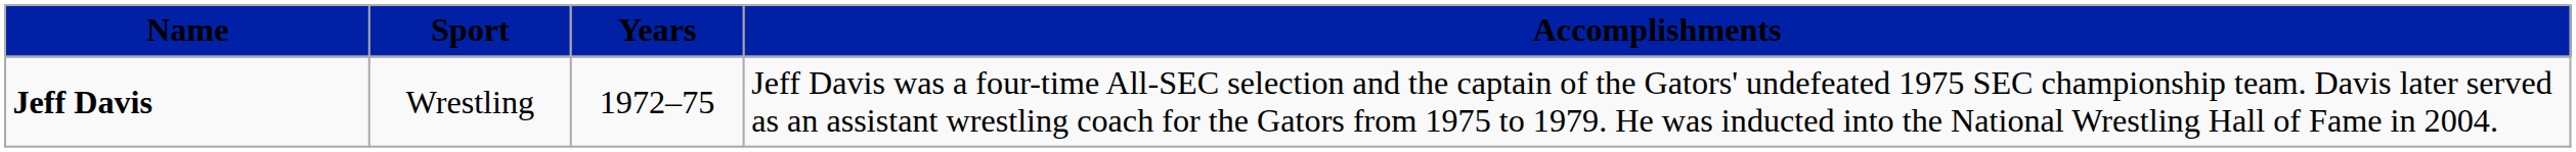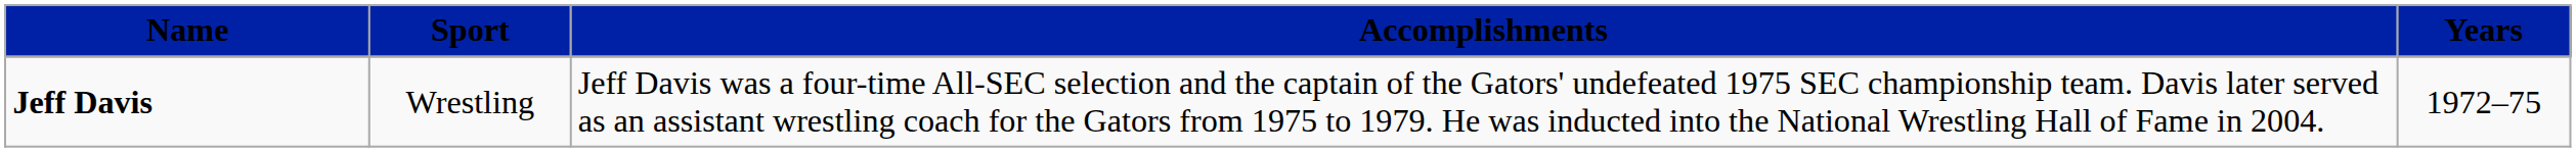columns swapped: Years <-> Accomplishments
